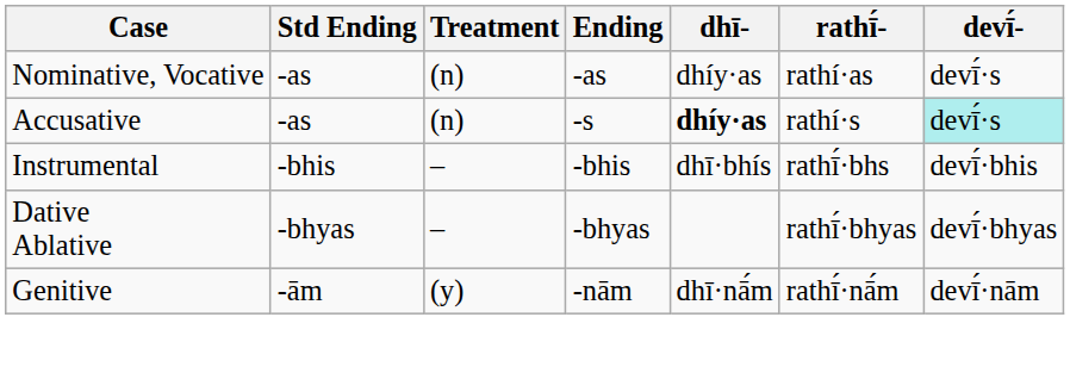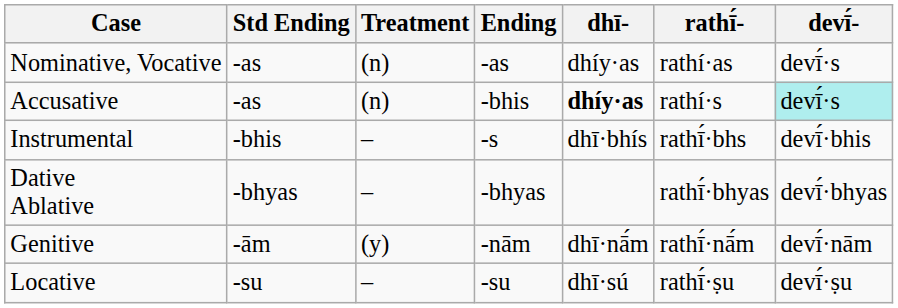Accusative | Ending: -s -> -bhis
Instrumental | Ending: -bhis -> -s
+ row: Locative | -su | – | -su | dhī·sú | rathī́·ṣu | devī́·ṣu
